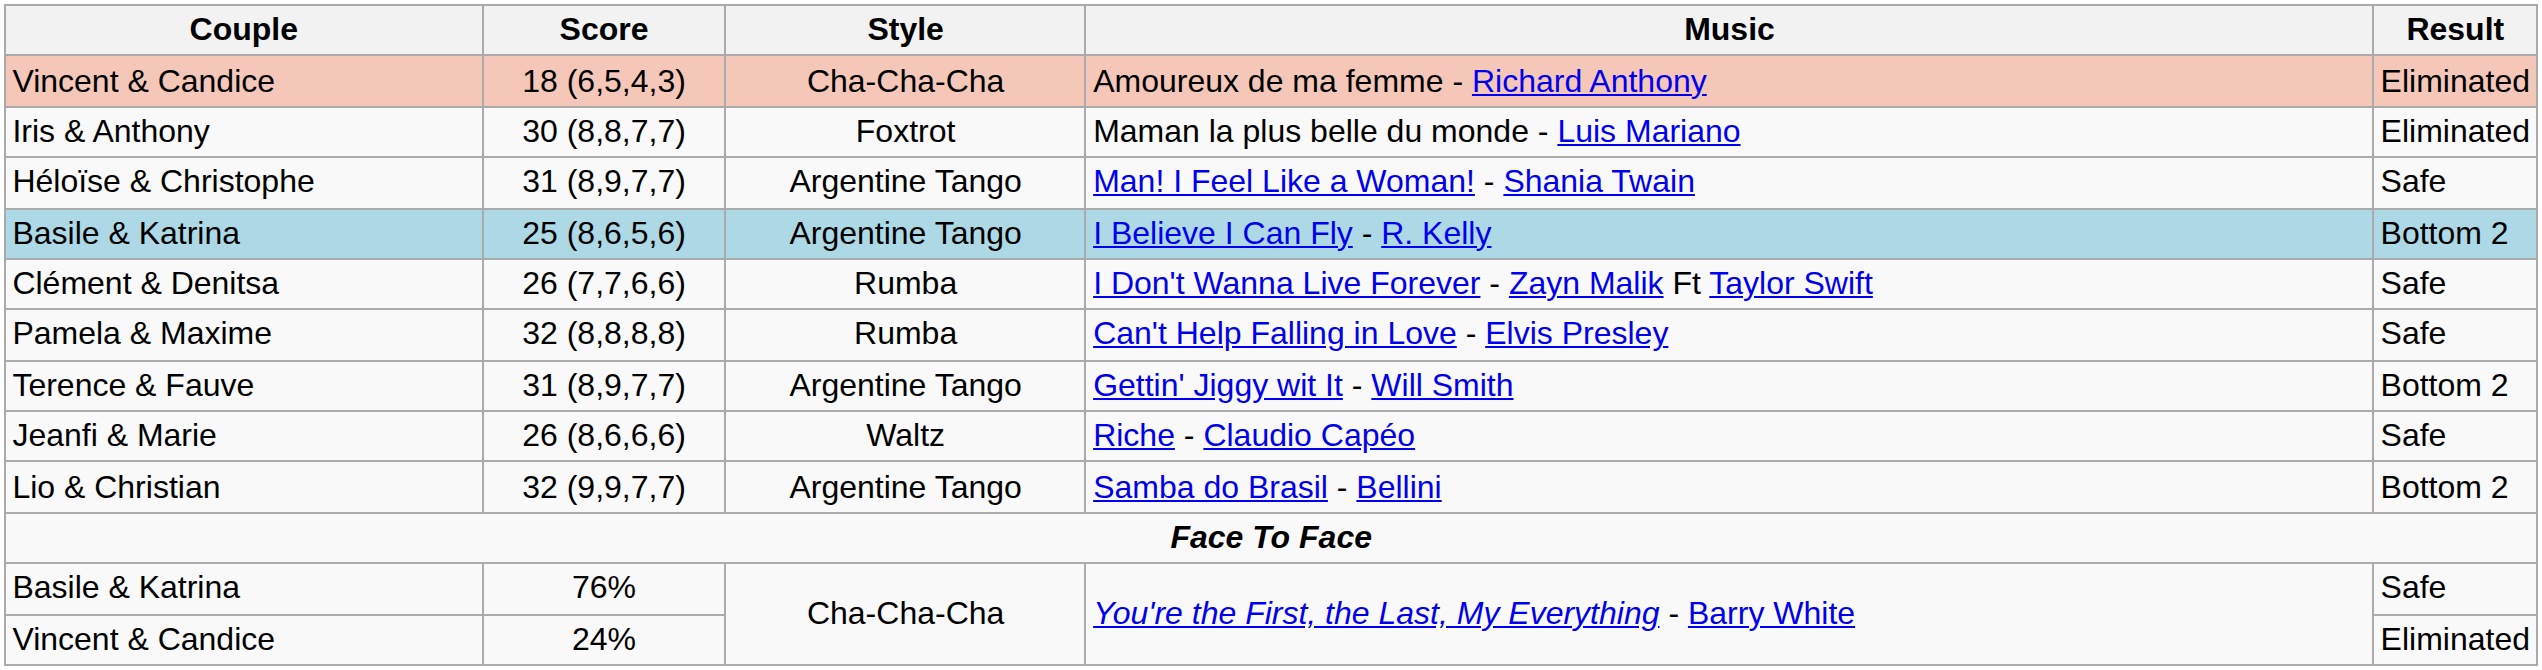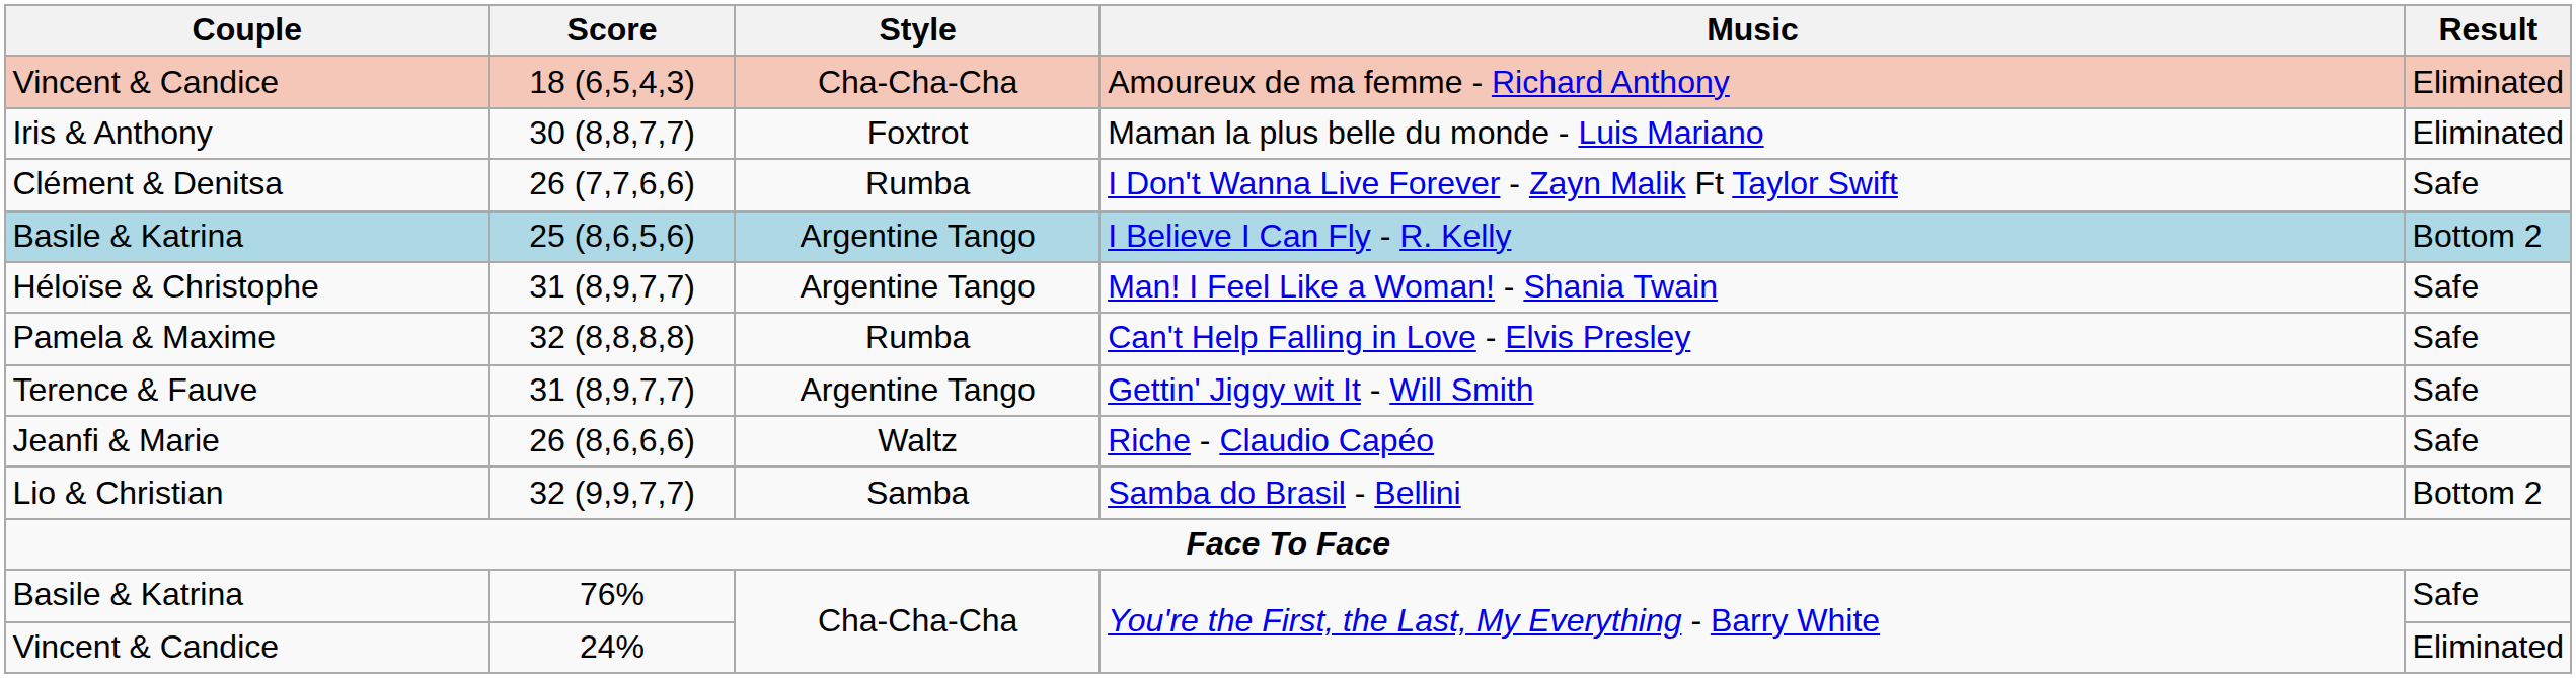rows swapped: Man! I Feel Like a Woman! - Shania Twain <-> I Don't Wanna Live Forever - Zayn Malik Ft Taylor Swift
Gettin' Jiggy wit It - Will Smith | Result: Bottom 2 -> Safe
Samba do Brasil - Bellini | Style: Argentine Tango -> Samba
